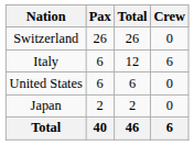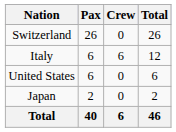columns swapped: Crew <-> Total
